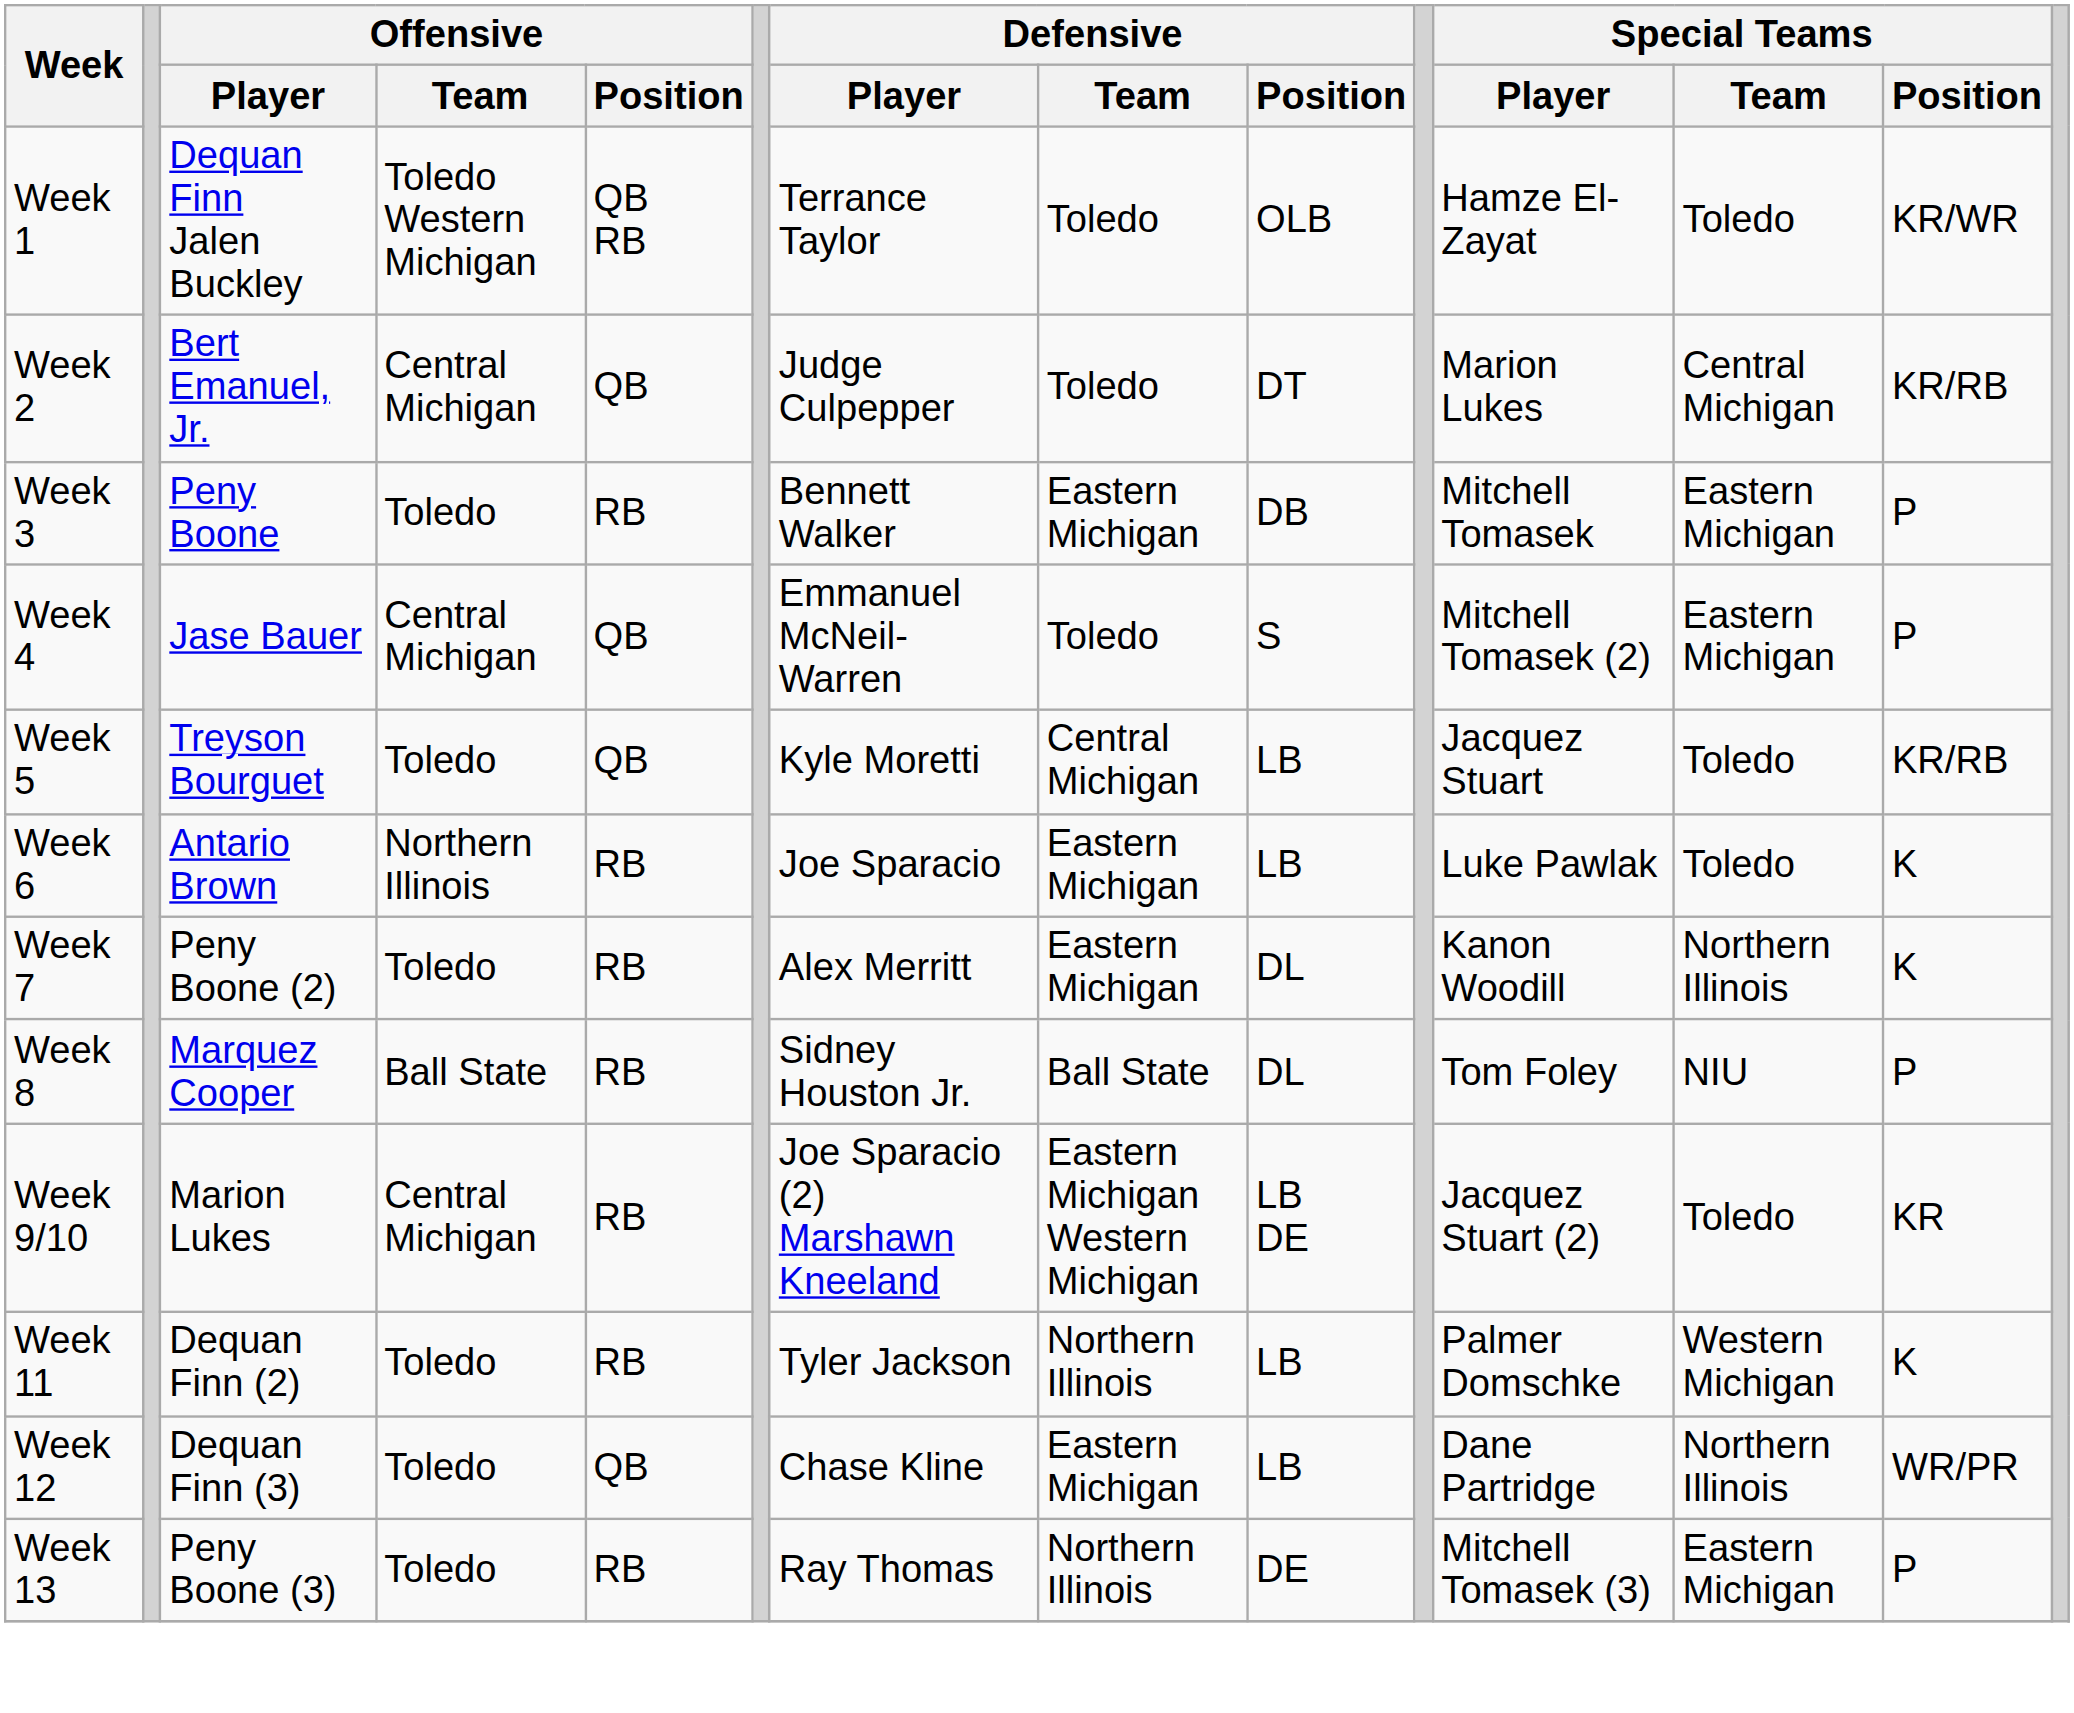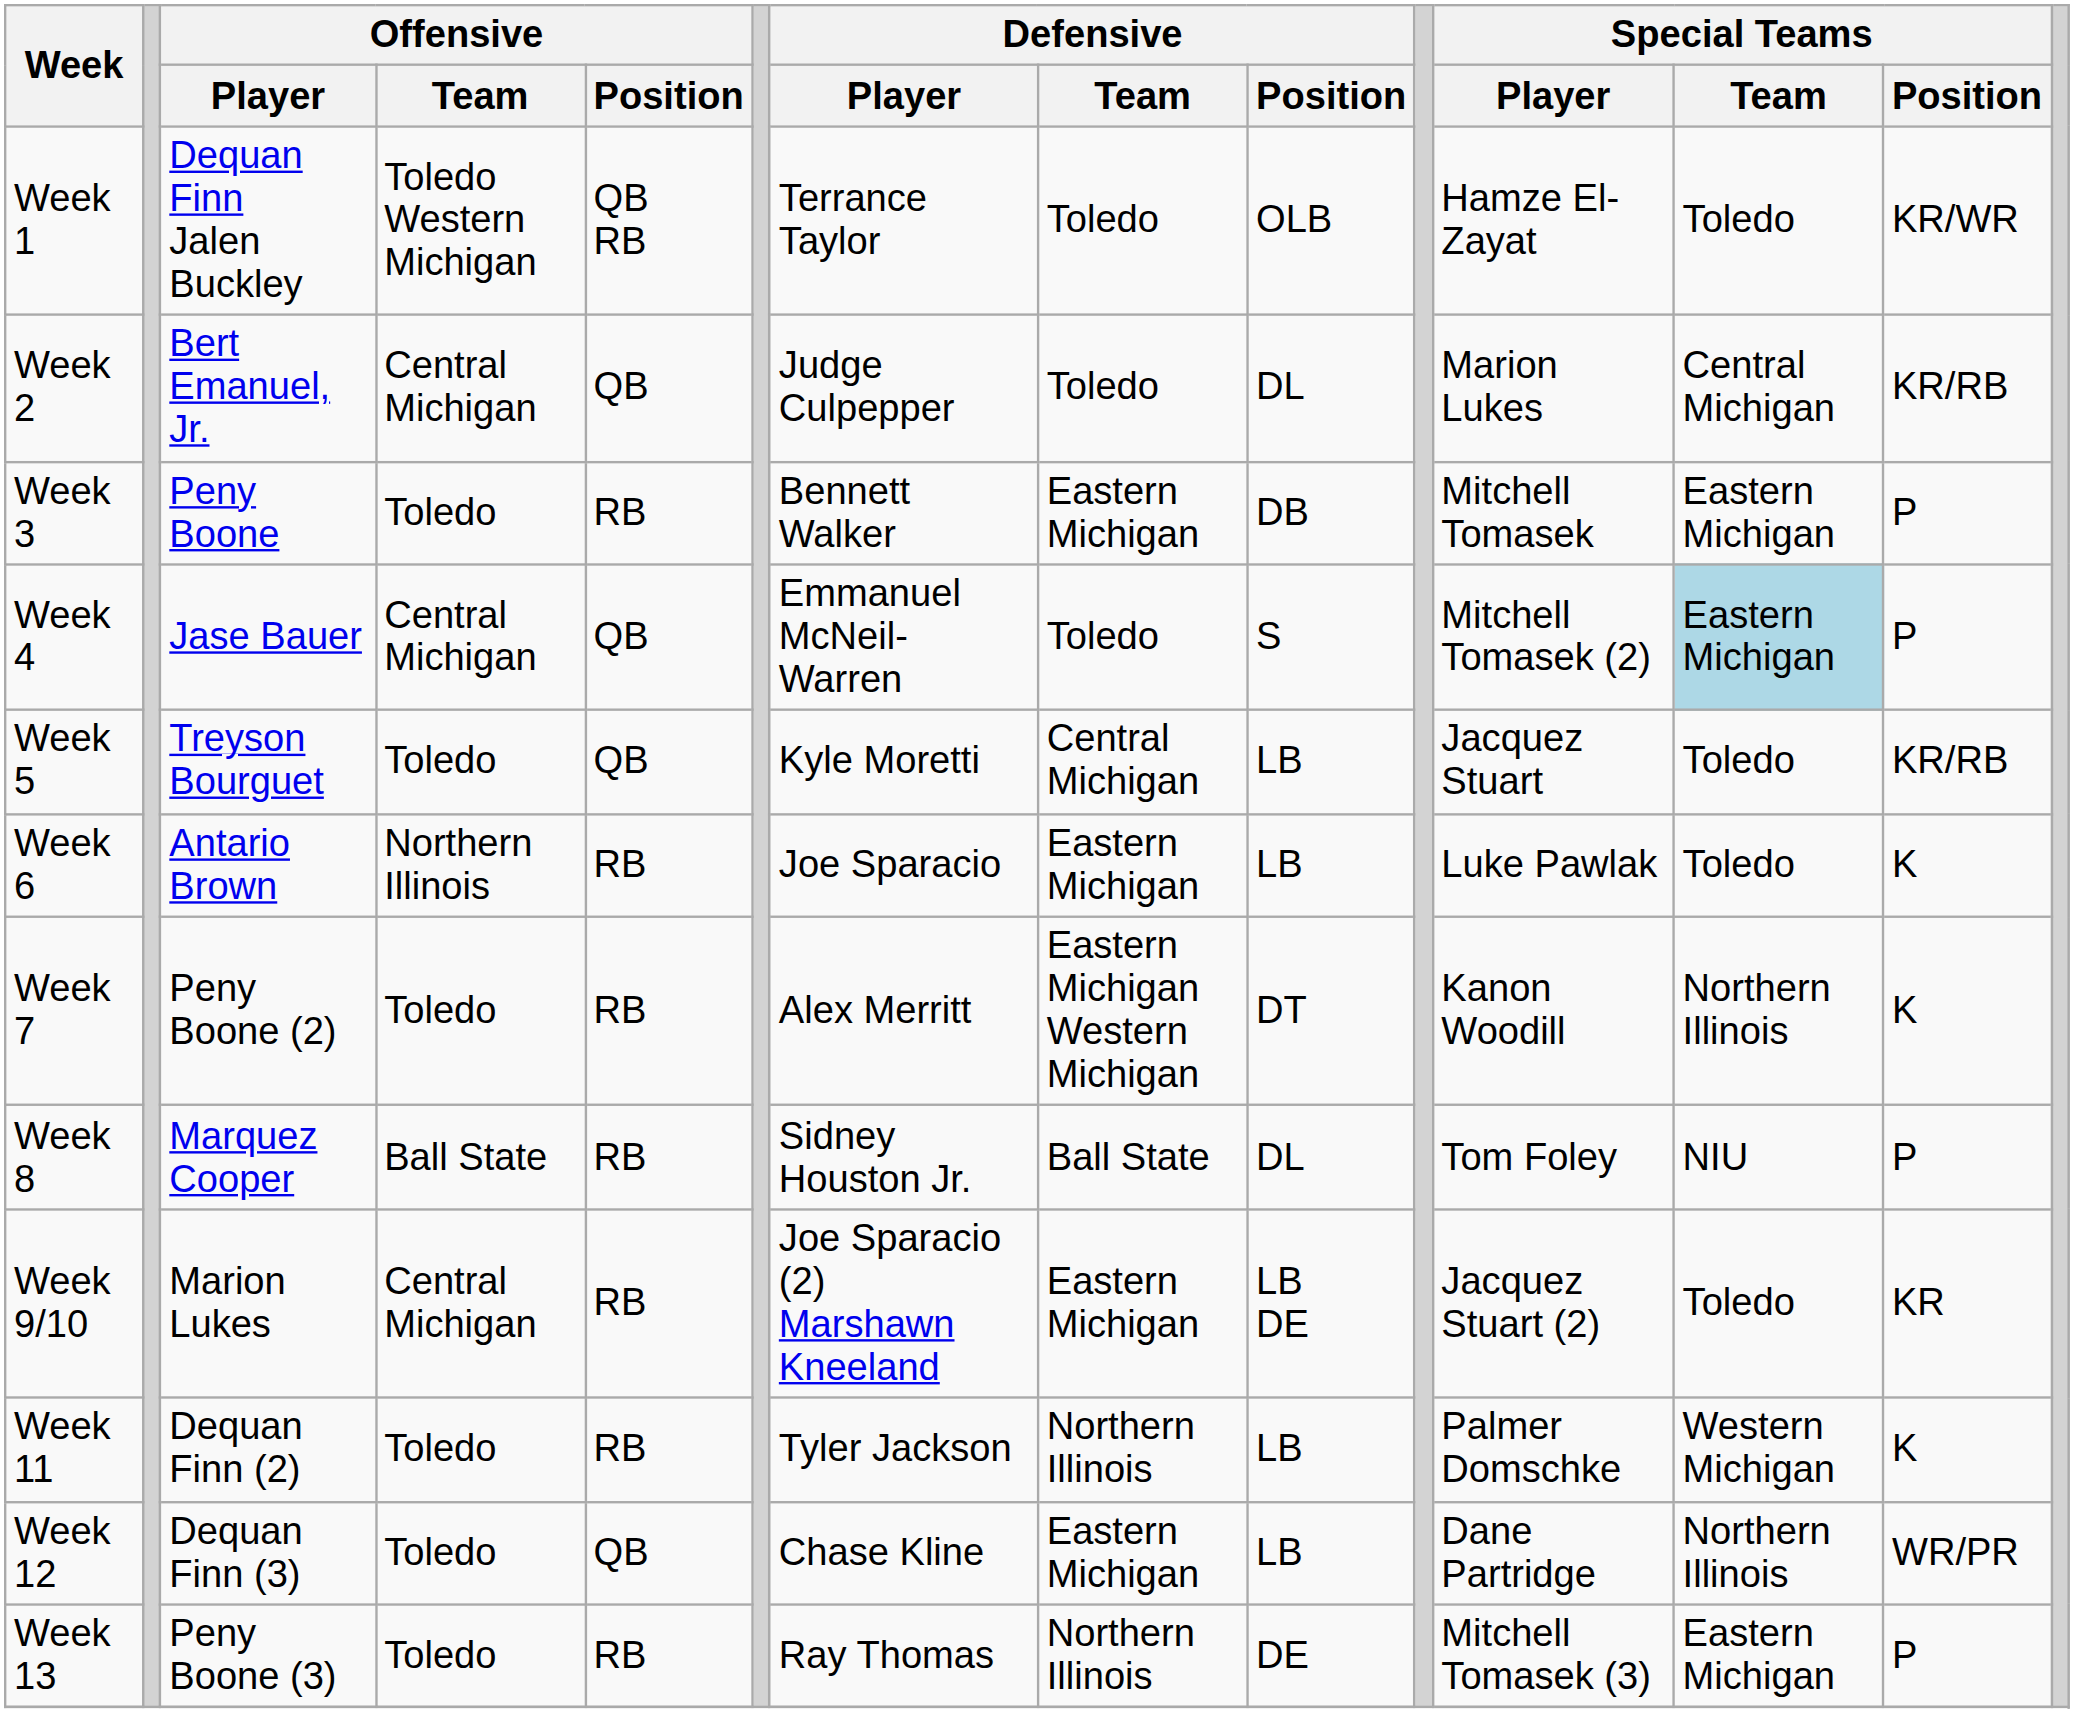Week 2 | Defensive / Position: DT -> DL
Week 4 | Special Teams / Team: no background -> lightblue background
Week 7 | Defensive / Team: Eastern Michigan -> Eastern Michigan Western Michigan
Week 7 | Defensive / Position: DL -> DT
Week 9/10 | Defensive / Team: Eastern Michigan Western Michigan -> Eastern Michigan
